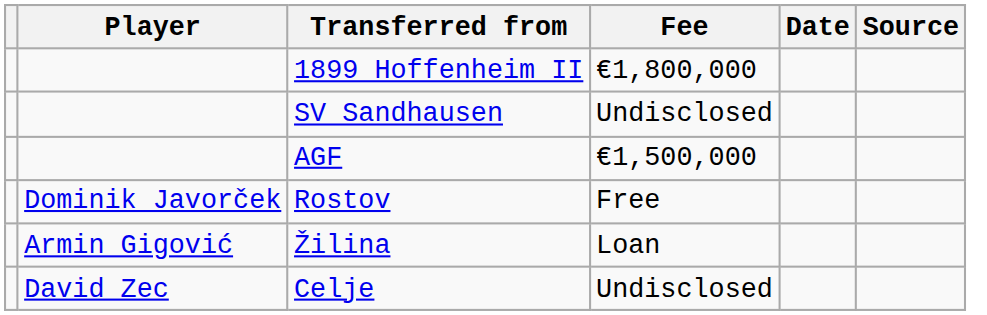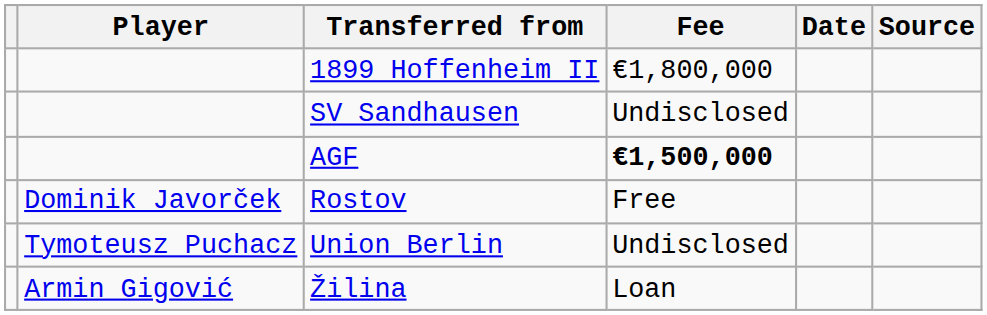AGF | Fee: normal -> bold
+ row: Tymoteusz Puchacz | Union Berlin | Undisclosed
- row: David Zec | Celje | Undisclosed
